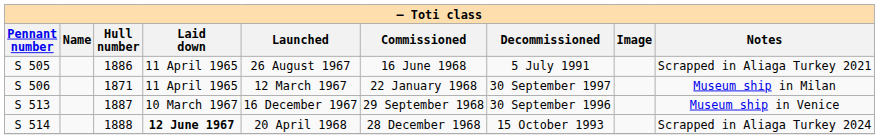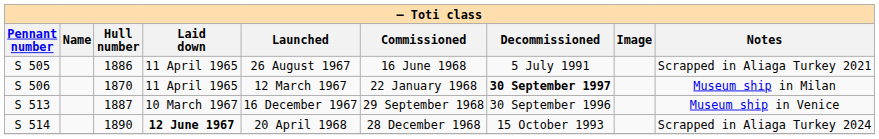S 506 | Hull number: 1871 -> 1870
S 506 | Decommissioned: normal -> bold
S 514 | Hull number: 1888 -> 1890
